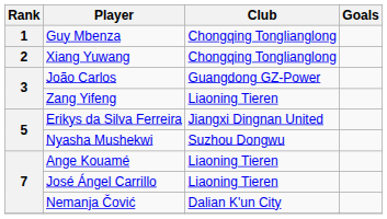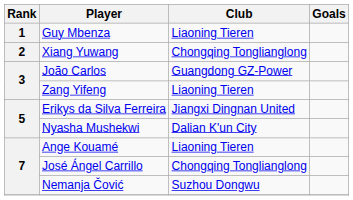Guy Mbenza | Club: Chongqing Tonglianglong -> Liaoning Tieren
Nyasha Mushekwi | Club: Suzhou Dongwu -> Dalian K'un City
José Ángel Carrillo | Club: Liaoning Tieren -> Chongqing Tonglianglong
Nemanja Čović | Club: Dalian K'un City -> Suzhou Dongwu
